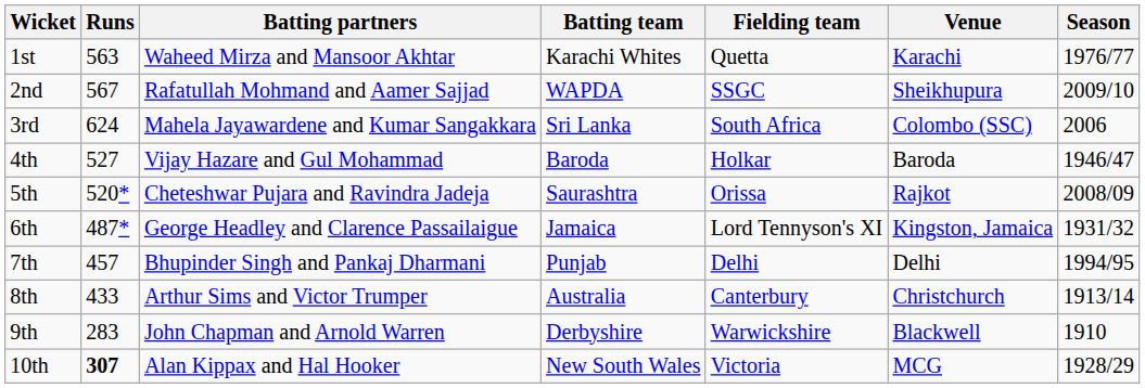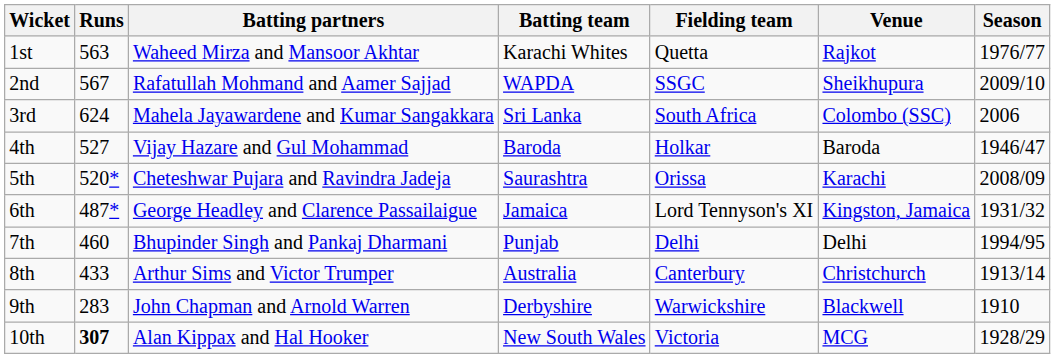1st | Venue: Karachi -> Rajkot
5th | Venue: Rajkot -> Karachi
7th | Runs: 457 -> 460
